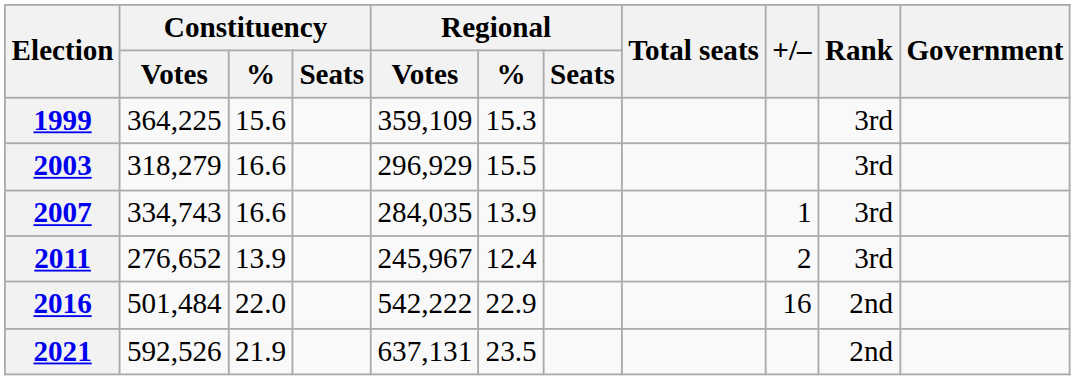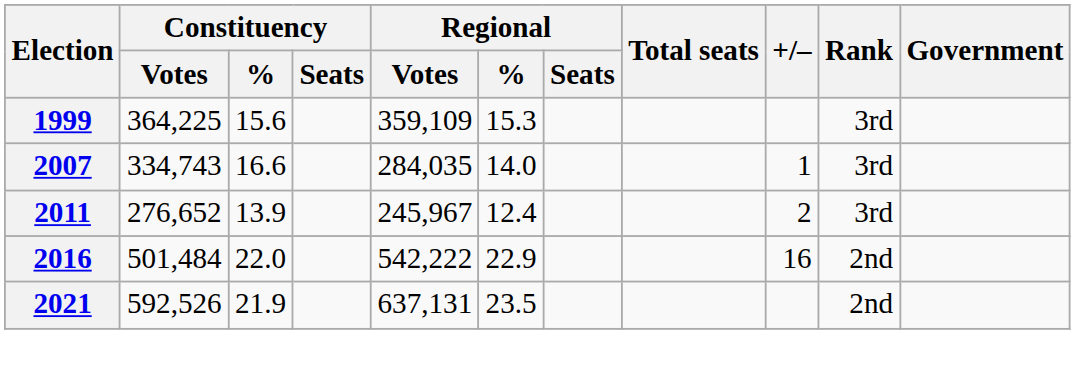- row: 2003 | 318,279 | 16.6 | 296,929 | 15.5 | 3rd
2007 | Regional / %: 13.9 -> 14.0
